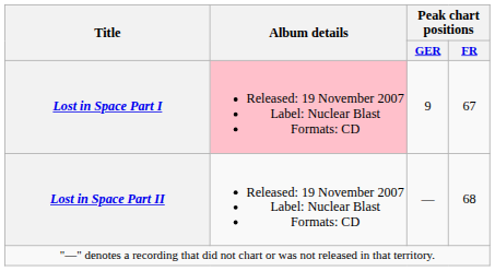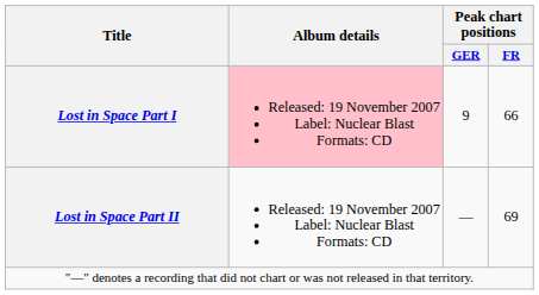Lost in Space Part I | Peak chart positions / FR: 67 -> 66
Lost in Space Part II | Peak chart positions / FR: 68 -> 69
